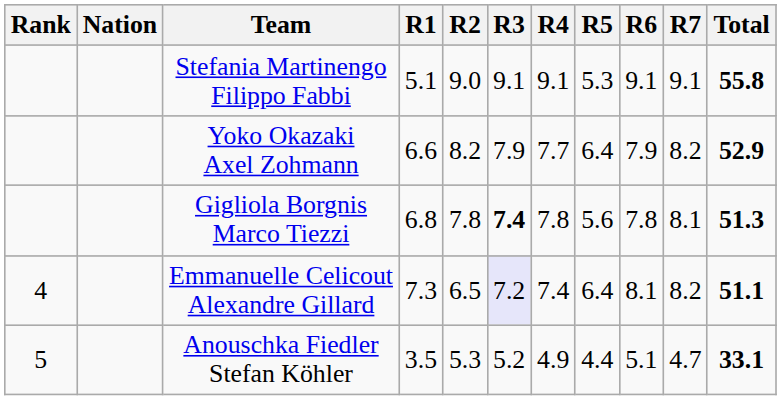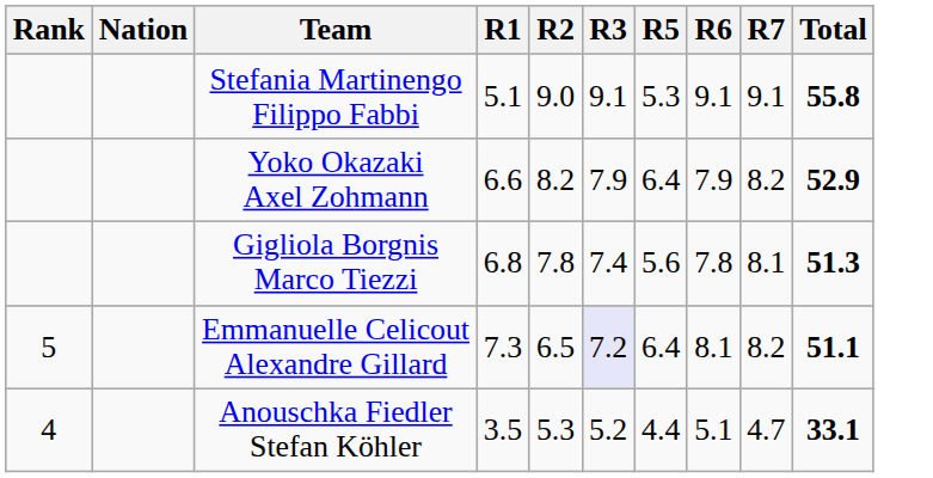- column: R4 | 9.1 | 7.7 | 7.8 | 7.4 | 4.9
Gigliola Borgnis Marco Tiezzi | R3: bold -> normal
Emmanuelle Celicout Alexandre Gillard | Rank: 4 -> 5
Anouschka Fiedler Stefan Köhler | Rank: 5 -> 4
